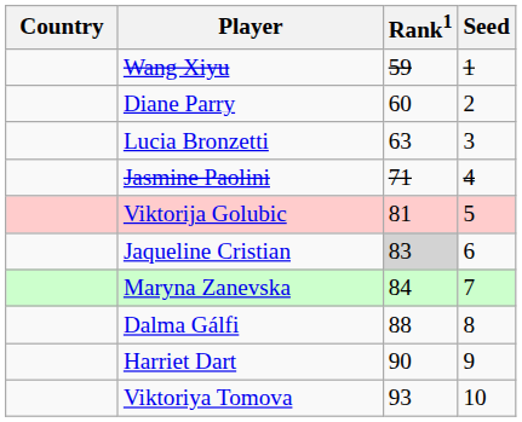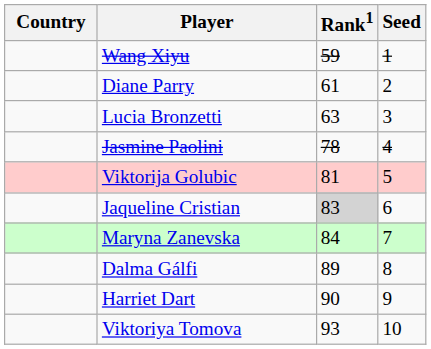Diane Parry | Rank1: 60 -> 61
Jasmine Paolini | Rank1: 71 -> 78
Dalma Gálfi | Rank1: 88 -> 89
